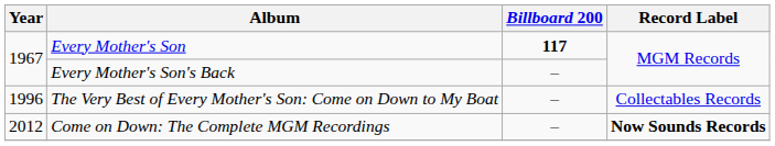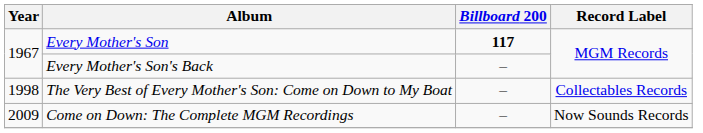The Very Best of Every Mother's Son: Come on Down to My Boat | Year: 1996 -> 1998
Come on Down: The Complete MGM Recordings | Year: 2012 -> 2009
Come on Down: The Complete MGM Recordings | Record Label: bold -> normal
